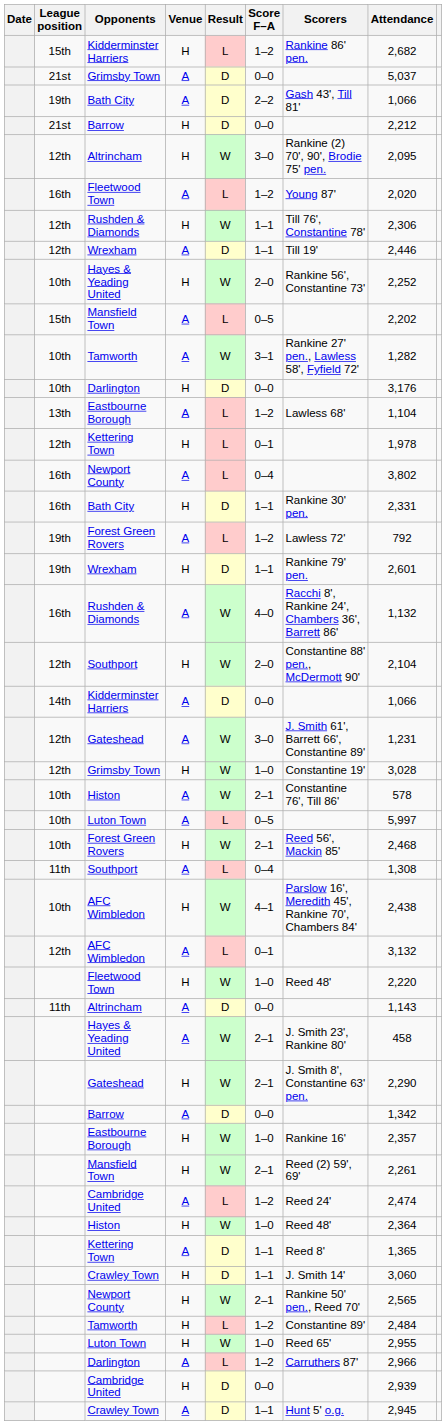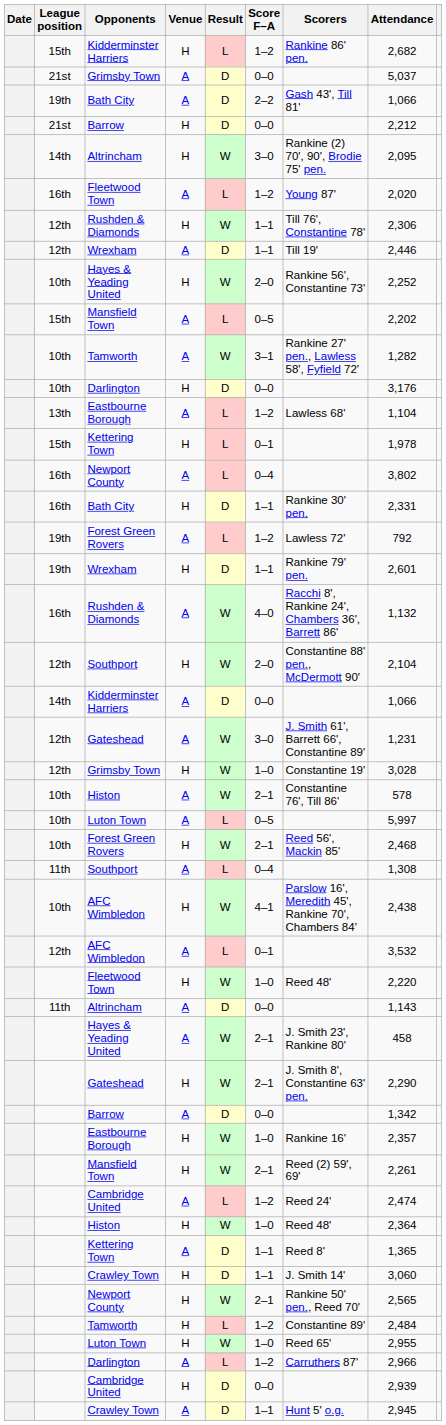Altrincham / H | League position: 12th -> 14th
Kettering Town / H | League position: 12th -> 15th
AFC Wimbledon / A | Attendance: 3,132 -> 3,532
